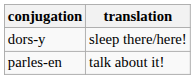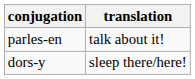rows swapped: parles-en <-> dors-y
